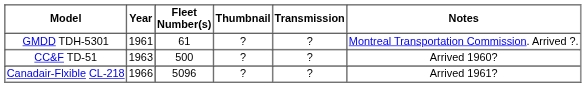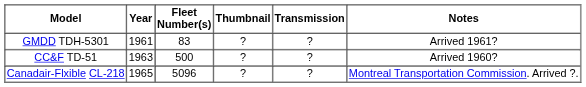GMDD TDH-5301 | Fleet Number(s): 61 -> 83
GMDD TDH-5301 | Notes: Montreal Transportation Commission. Arrived ?. -> Arrived 1961?
Canadair-Flxible CL-218 | Year: 1966 -> 1965
Canadair-Flxible CL-218 | Notes: Arrived 1961? -> Montreal Transportation Commission. Arrived ?.
